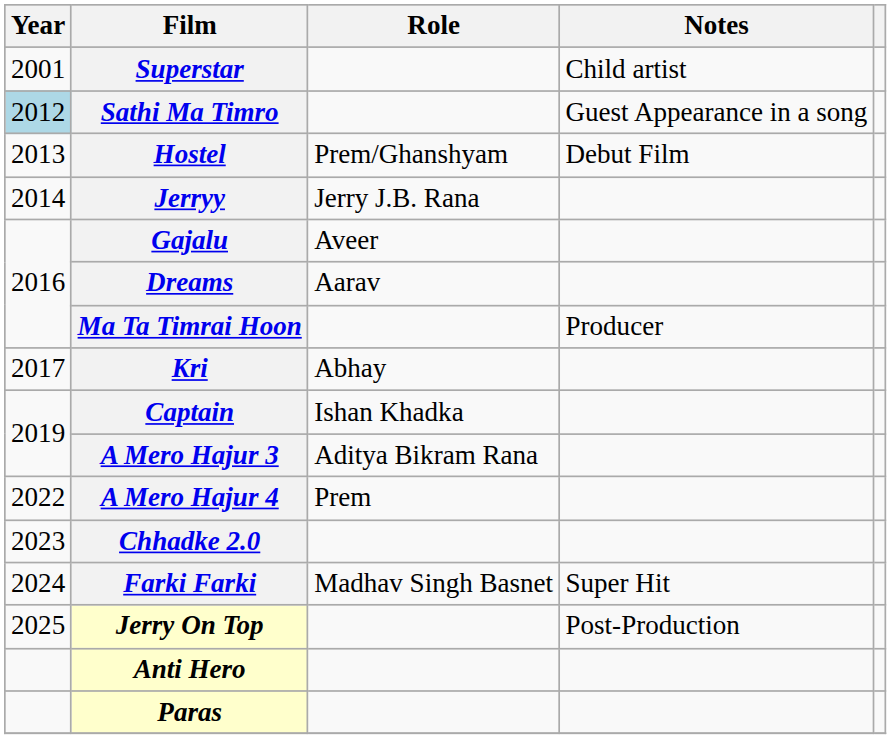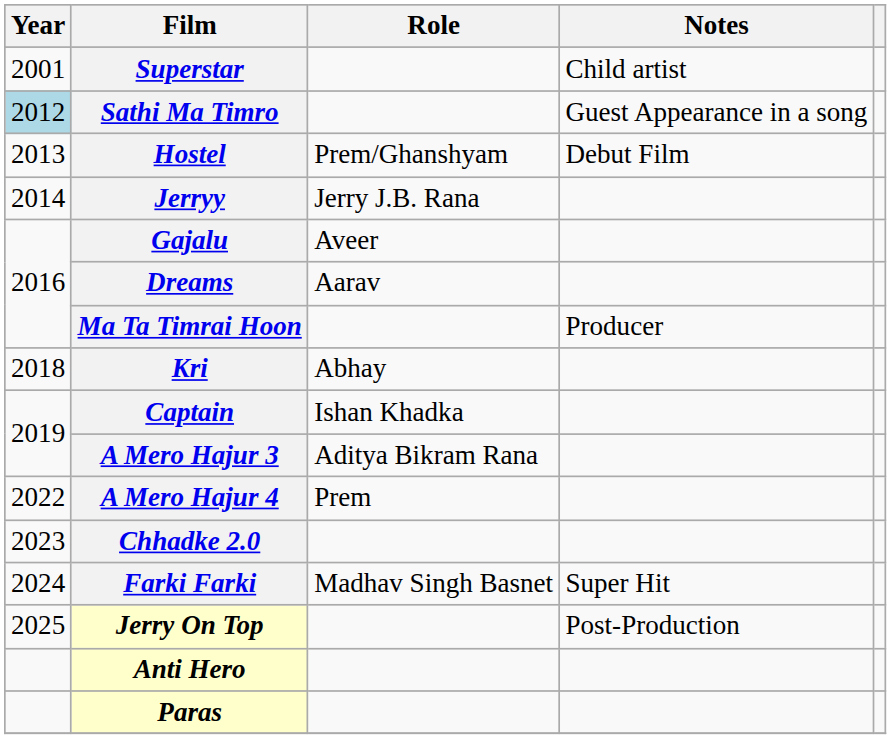Kri | Year: 2017 -> 2018
